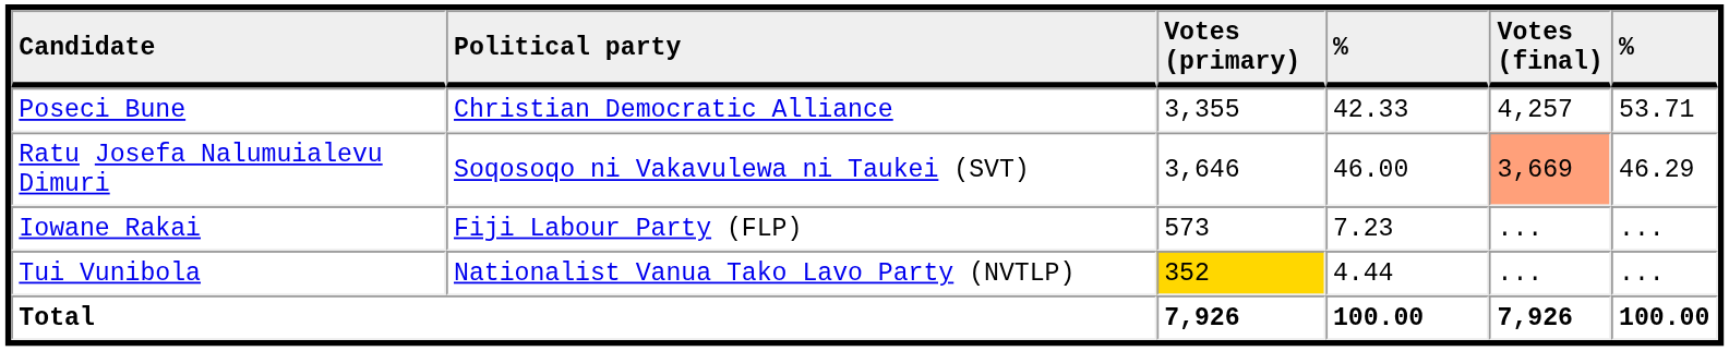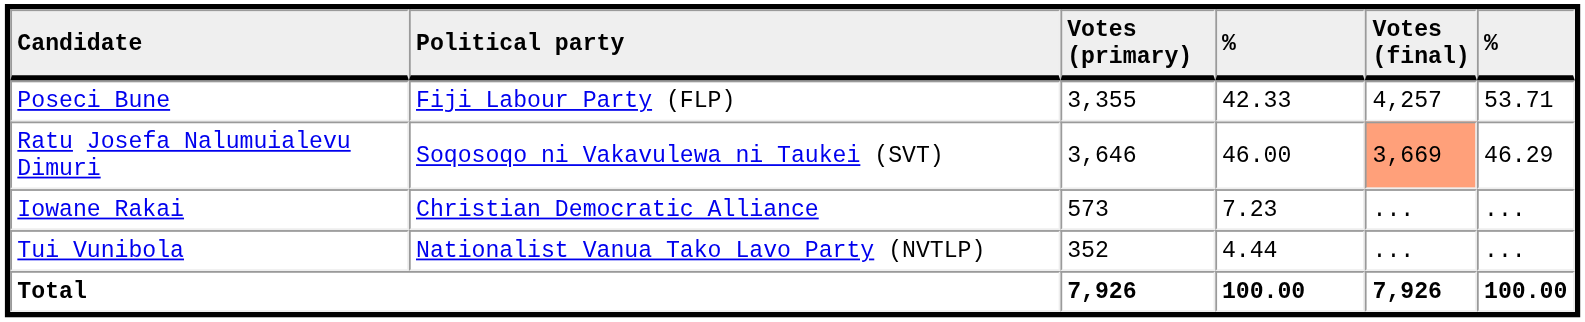Poseci Bune | Political party: Christian Democratic Alliance -> Fiji Labour Party (FLP)
Iowane Rakai | Political party: Fiji Labour Party (FLP) -> Christian Democratic Alliance
Tui Vunibola | Votes (primary): gold background -> no background
